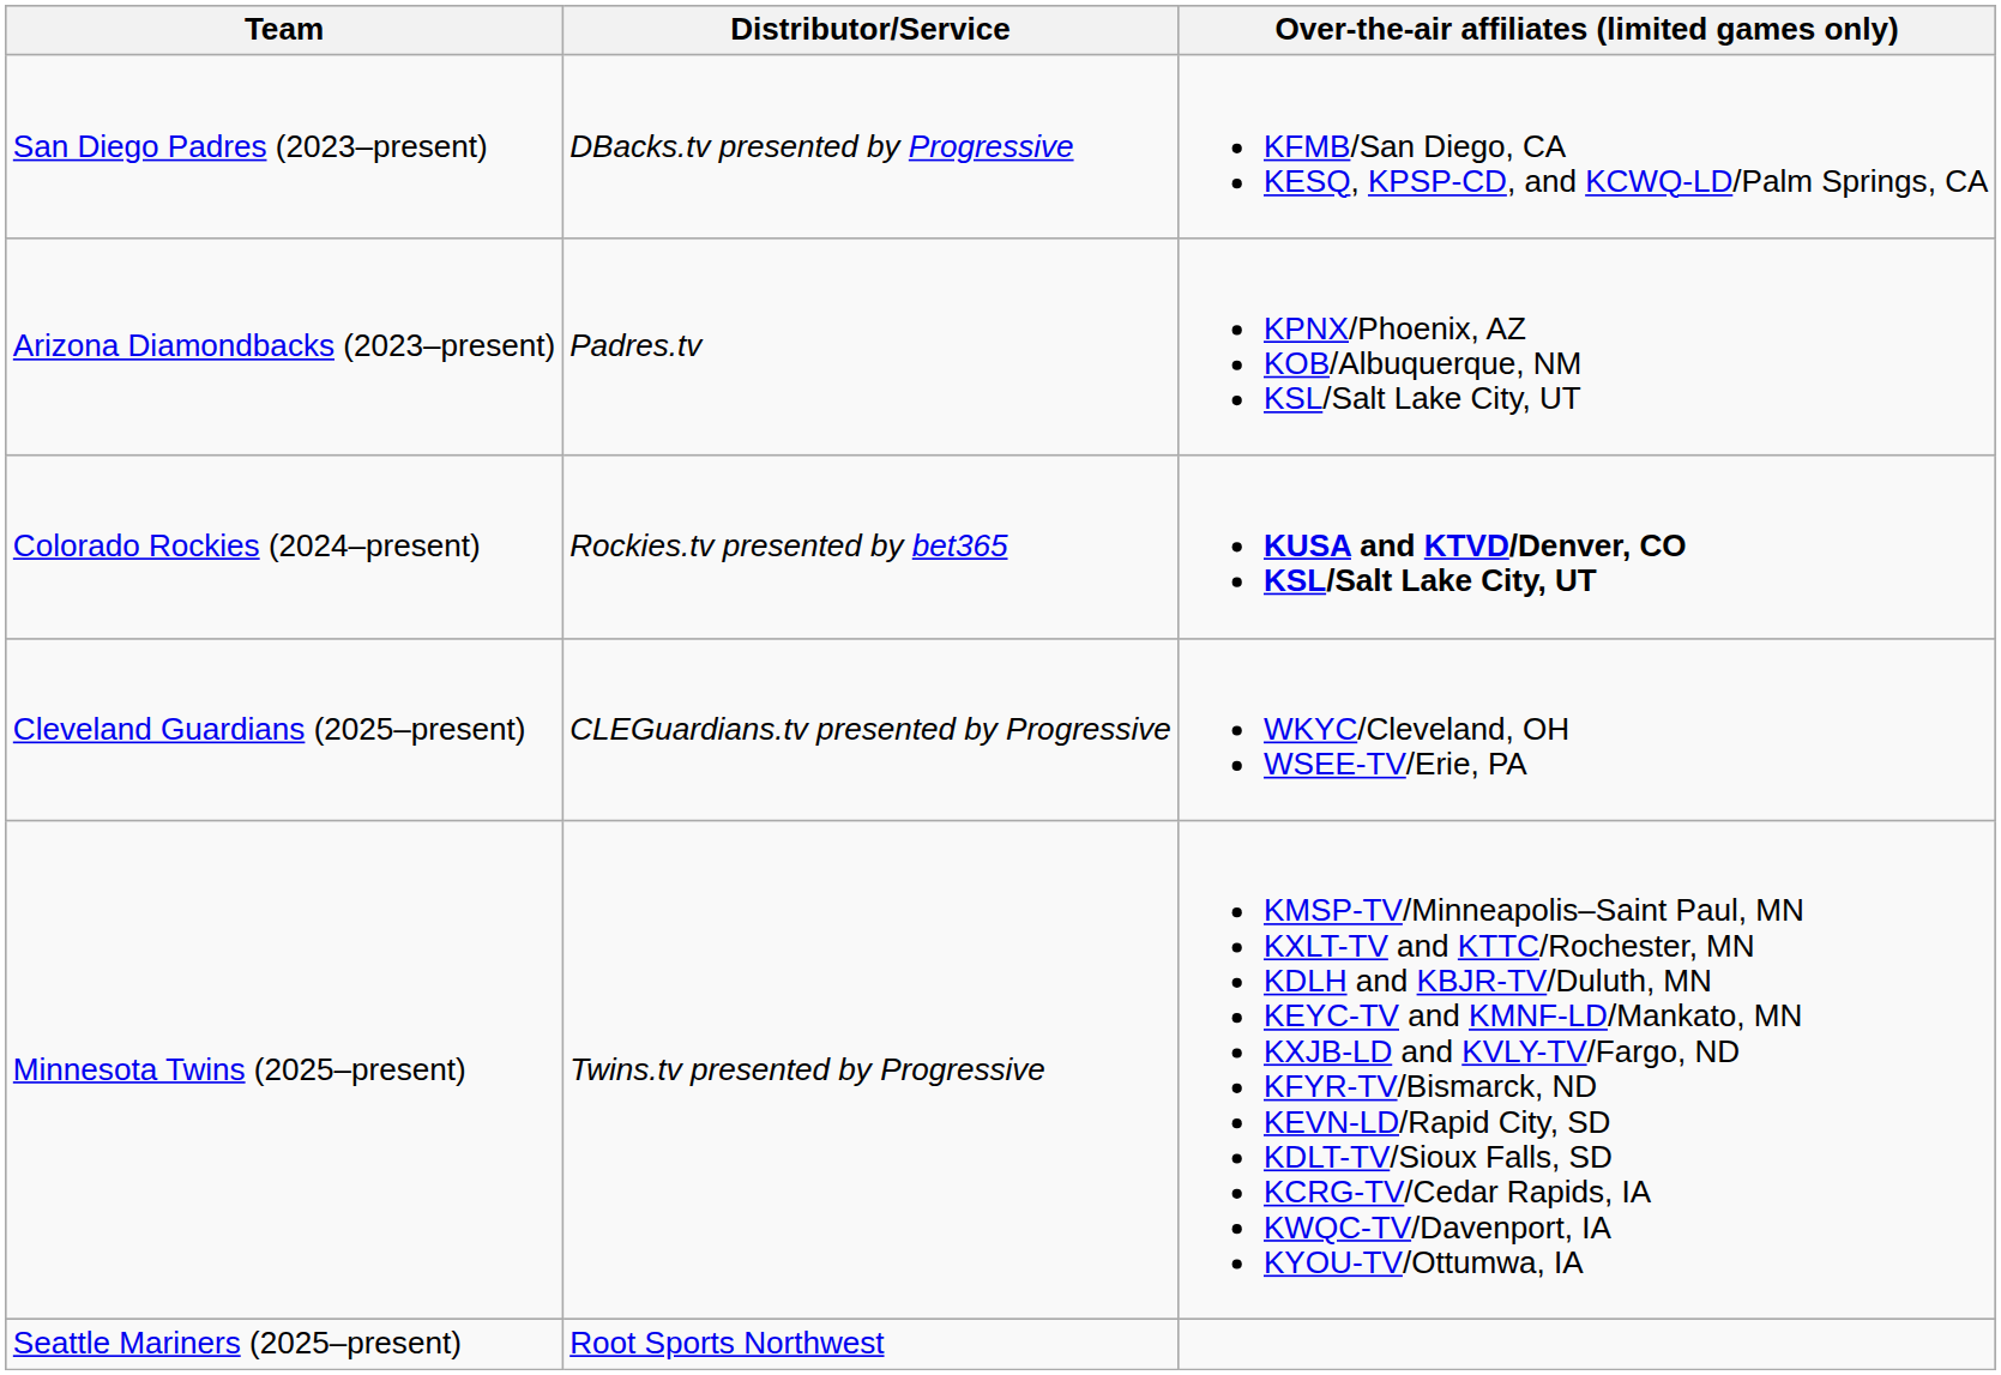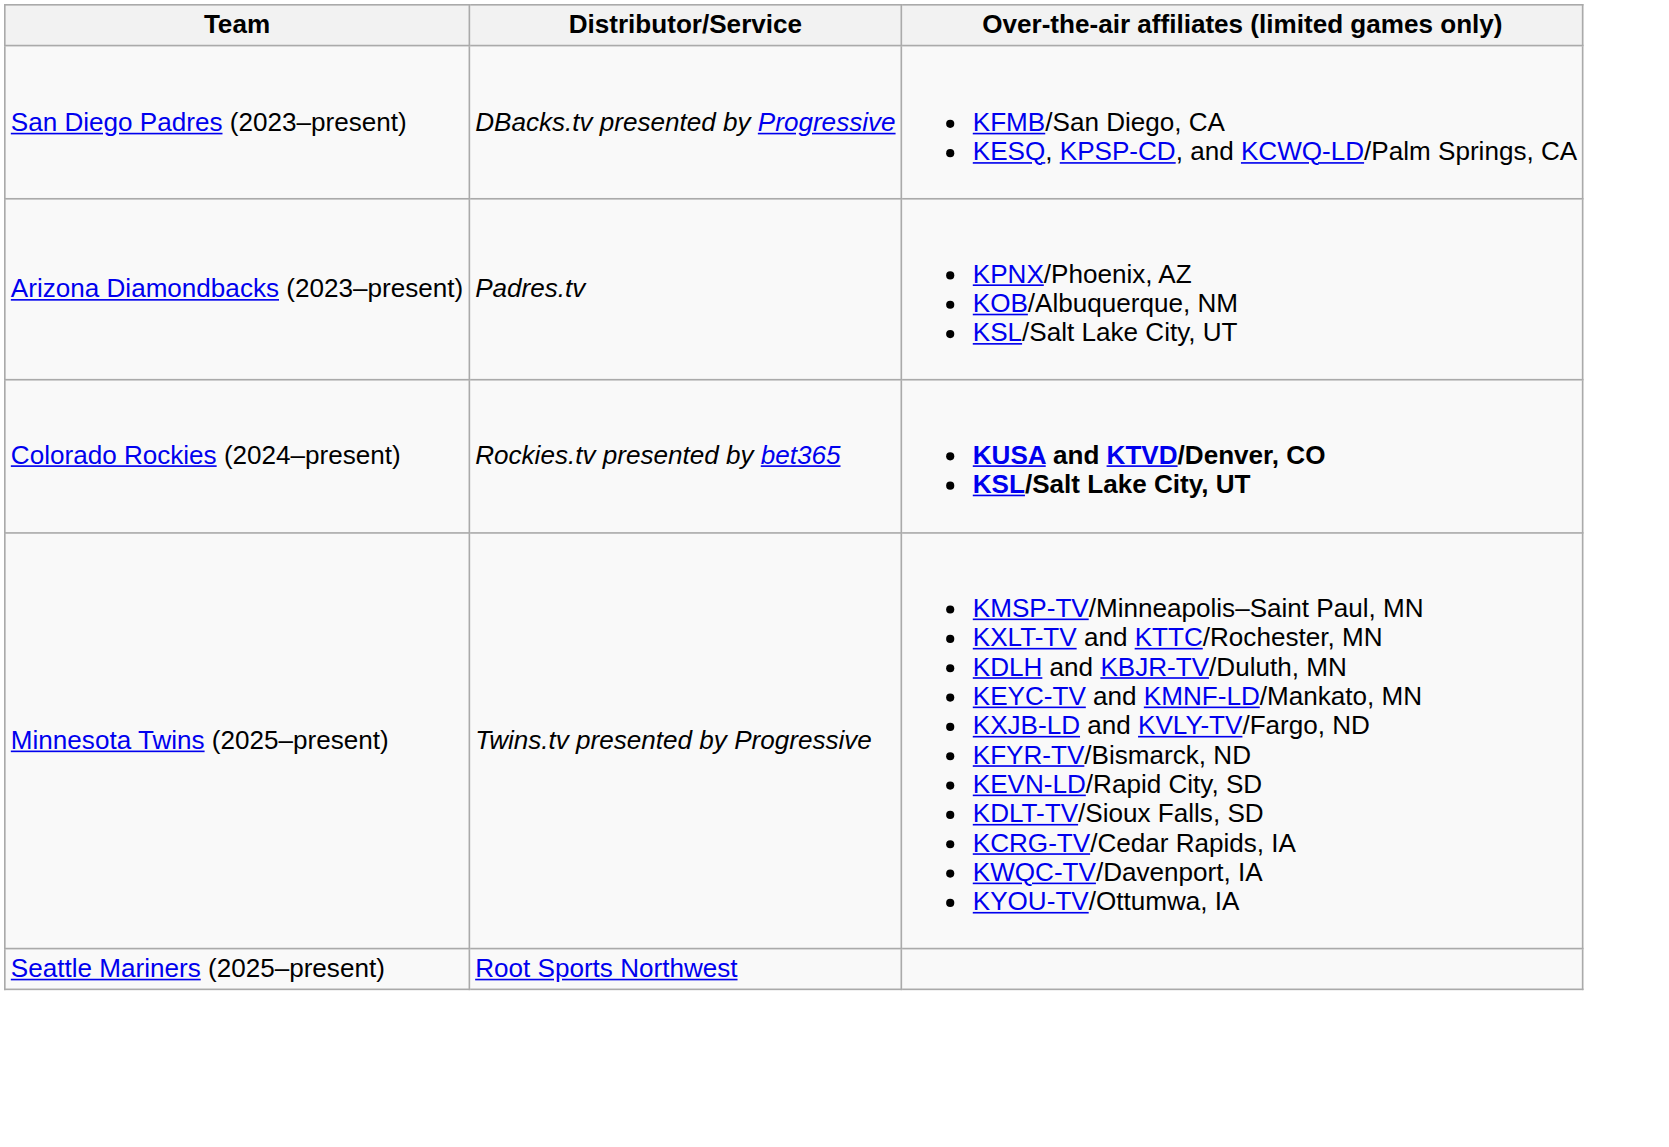- row: Cleveland Guardians (2025–present) | CLEGuardians.tv presented by Progressive | WKYC/Cleveland, OH WSEE-TV/Erie, PA
